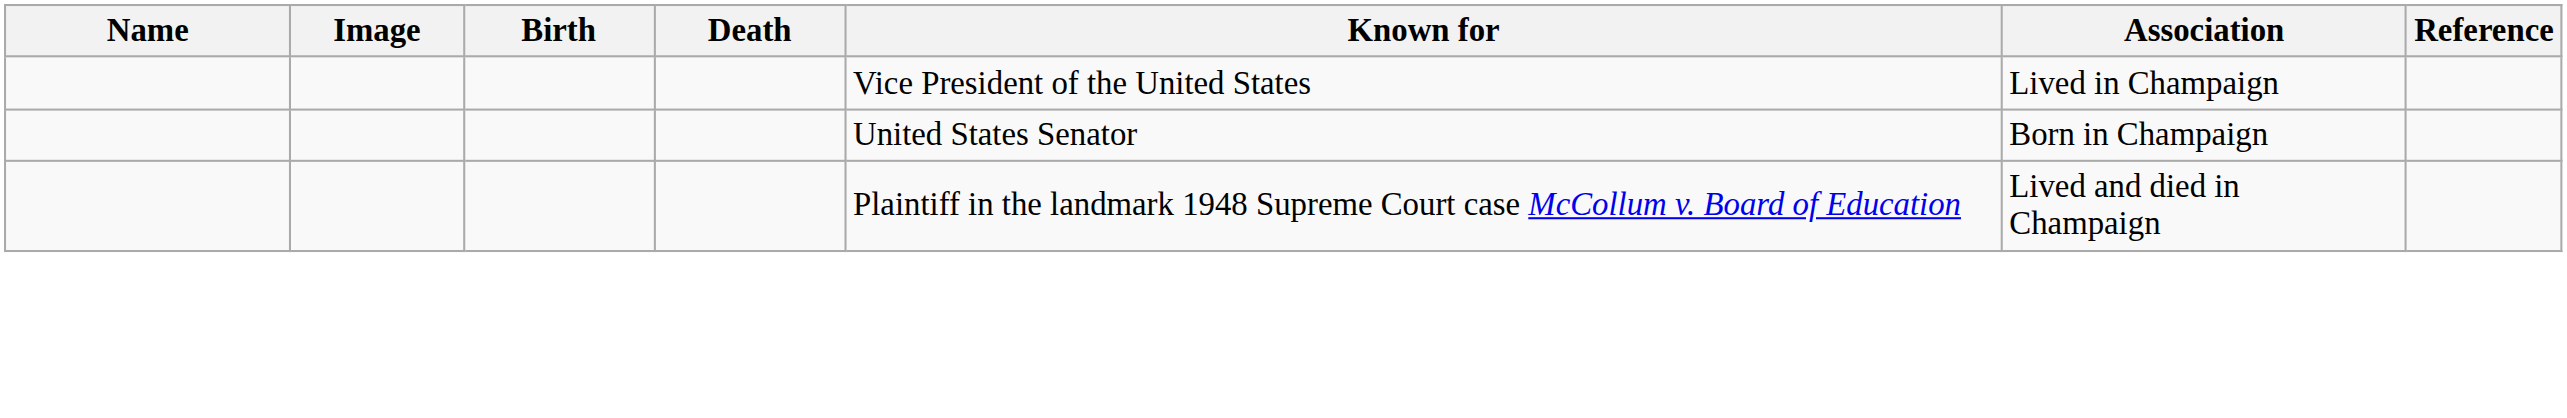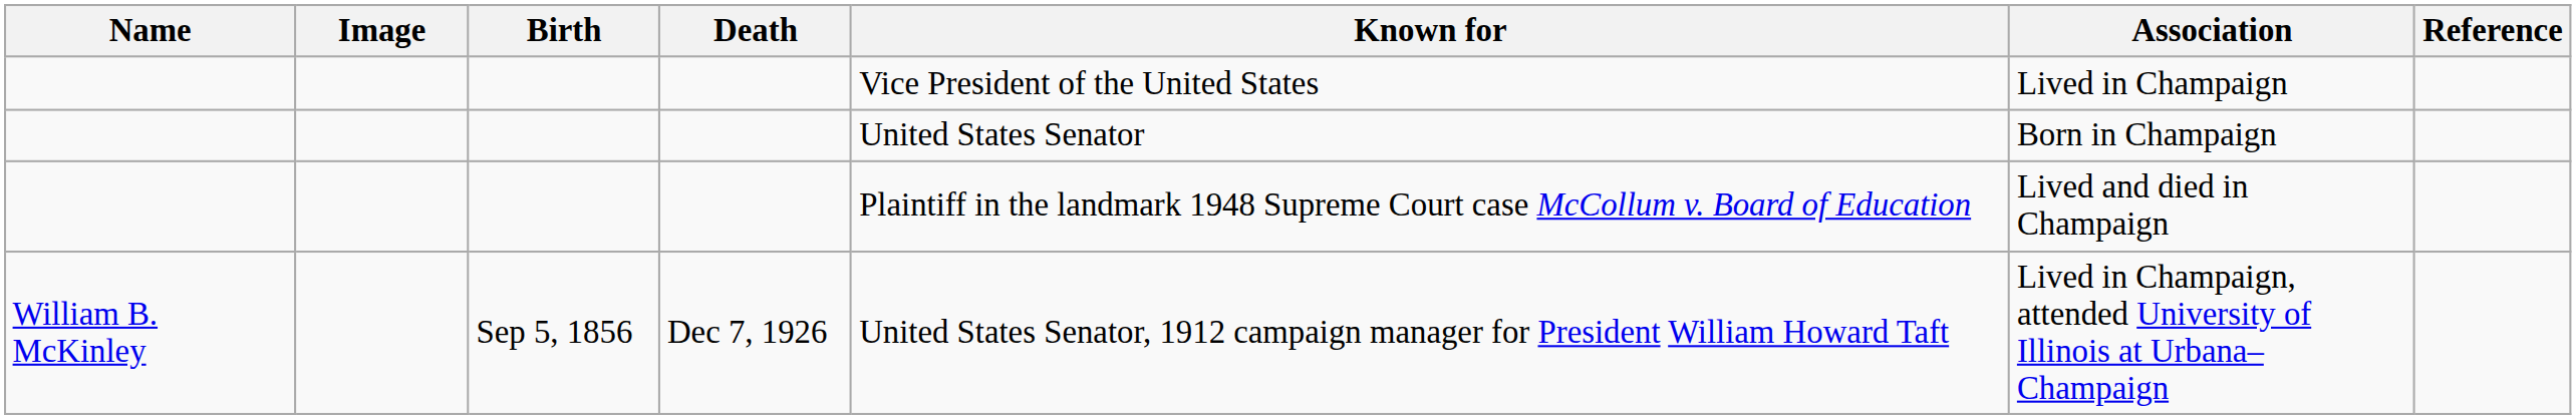+ row: William B. McKinley | Sep 5, 1856 | Dec 7, 1926 | United States Senator, 1912 campaign manager for President William Howard Taft | Lived in Champaign, attended University of Illinois at Urbana–Champaign
